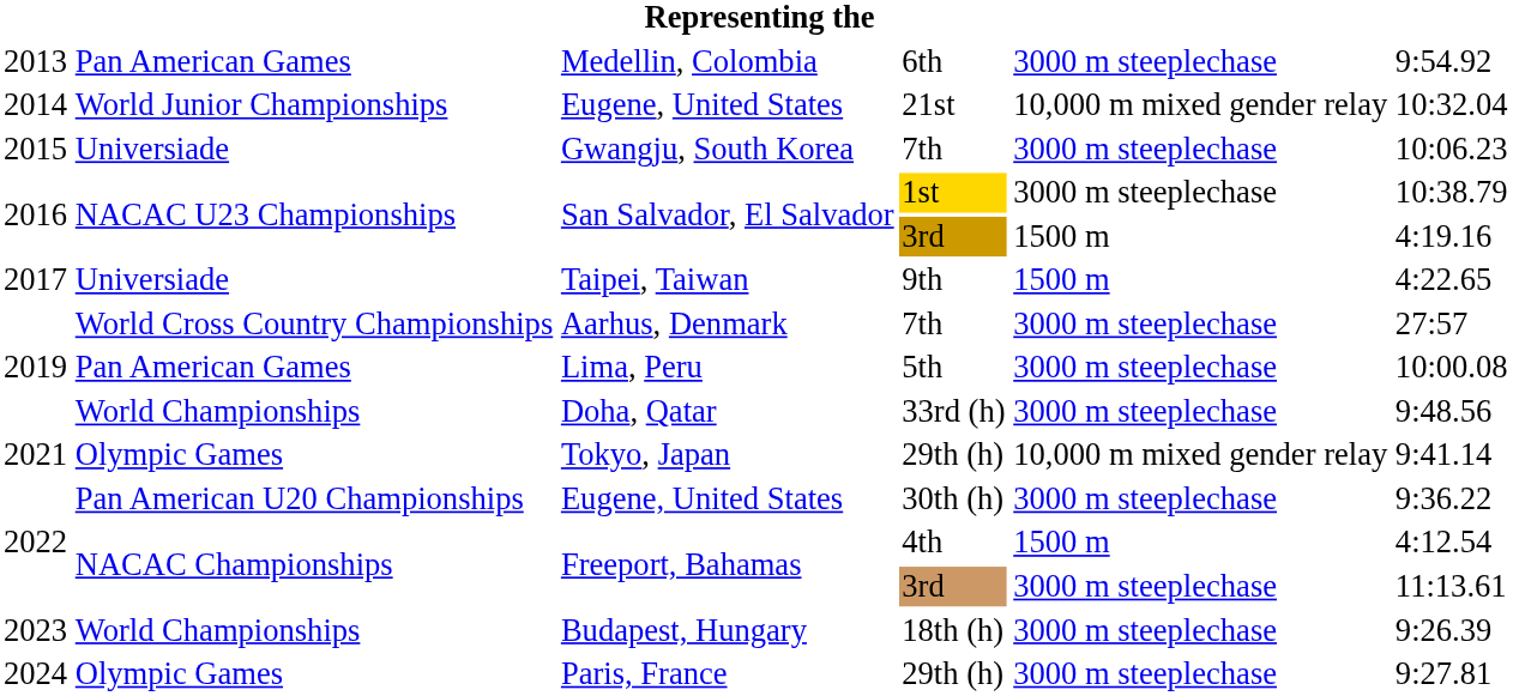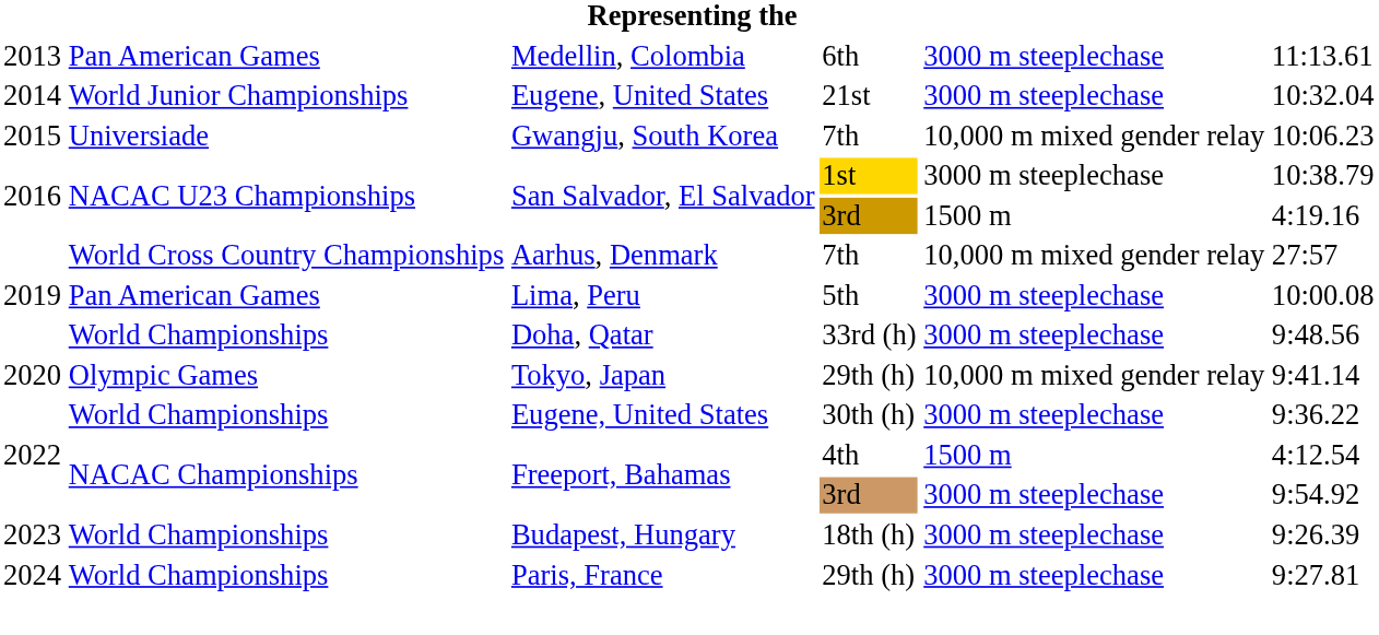Medellin, Colombia | column 6: 9:54.92 -> 11:13.61
Eugene, United States / 21st | column 5: 10,000 m mixed gender relay -> 3000 m steeplechase
Gwangju, South Korea | column 5: 3000 m steeplechase -> 10,000 m mixed gender relay
- row: 2017 | Universiade | Taipei, Taiwan | 9th | 1500 m | 4:22.65
Aarhus, Denmark | column 5: 3000 m steeplechase -> 10,000 m mixed gender relay
Tokyo, Japan | column 1: 2021 -> 2020
Eugene, United States / 30th (h) | column 2: Pan American U20 Championships -> World Championships
Freeport, Bahamas / 3rd | column 6: 11:13.61 -> 9:54.92
Paris, France | column 2: Olympic Games -> World Championships
